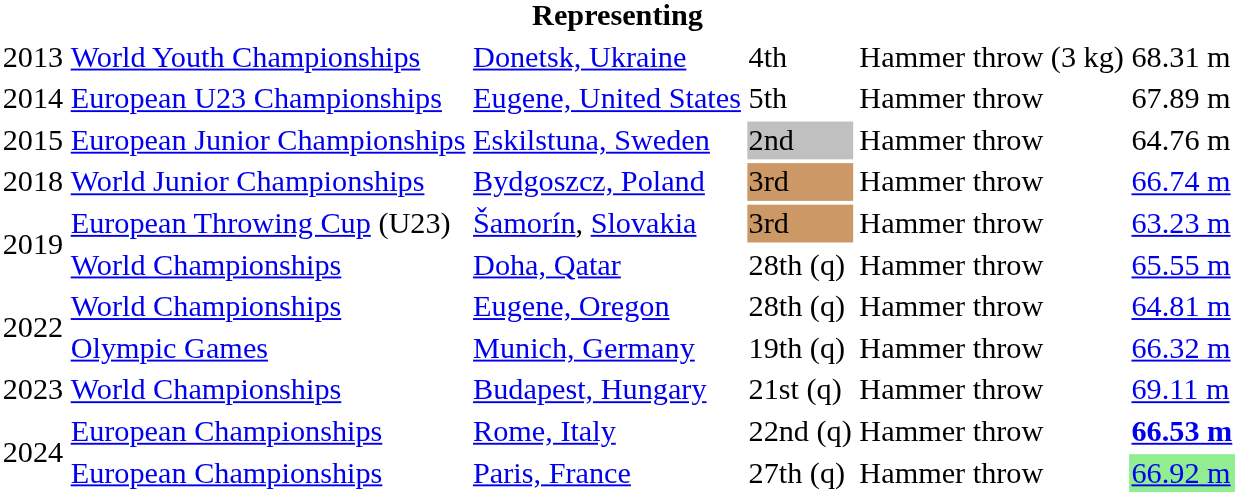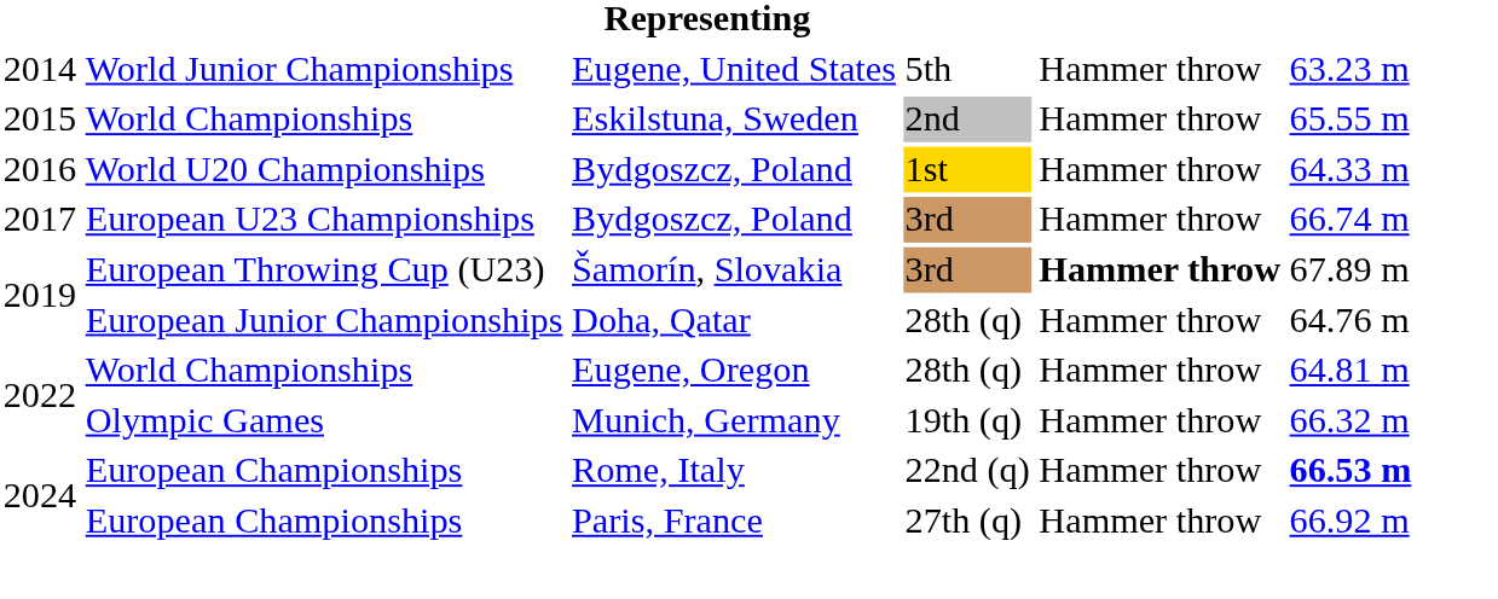- row: 2013 | World Youth Championships | Donetsk, Ukraine | 4th | Hammer throw (3 kg) | 68.31 m
Eugene, United States | column 2: European U23 Championships -> World Junior Championships
Eugene, United States | column 6: 67.89 m -> 63.23 m
Eskilstuna, Sweden | column 2: European Junior Championships -> World Championships
Eskilstuna, Sweden | column 6: 64.76 m -> 65.55 m
+ row: 2016 | World U20 Championships | Bydgoszcz, Poland | 1st | Hammer throw | 64.33 m
Bydgoszcz, Poland / 3rd | column 1: 2018 -> 2017
Bydgoszcz, Poland / 3rd | column 2: World Junior Championships -> European U23 Championships
Šamorín, Slovakia | column 5: normal -> bold
Šamorín, Slovakia | column 6: 63.23 m -> 67.89 m
Doha, Qatar | column 2: World Championships -> European Junior Championships
Doha, Qatar | column 6: 65.55 m -> 64.76 m
- row: 2023 | World Championships | Budapest, Hungary | 21st (q) | Hammer throw | 69.11 m
Paris, France | column 6: lightgreen background -> no background
